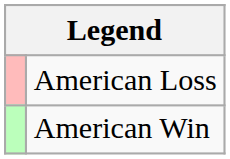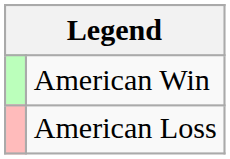rows swapped: American Win <-> American Loss
